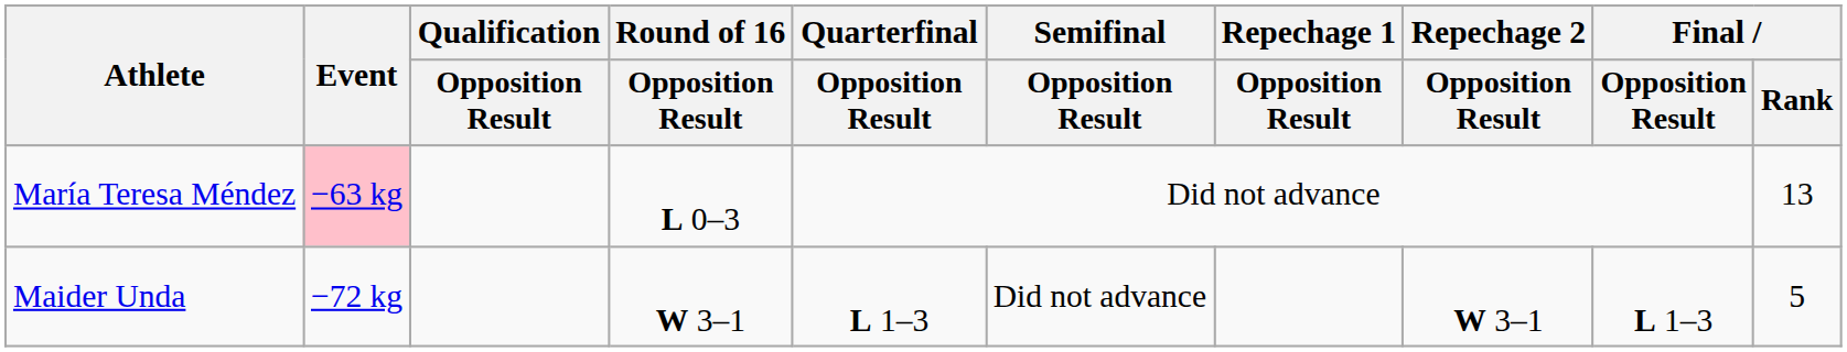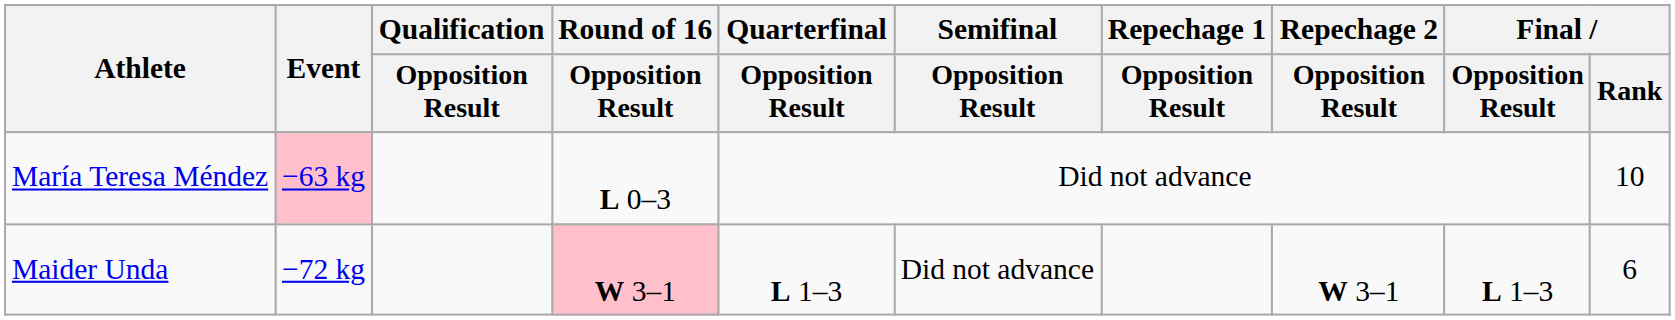María Teresa Méndez | Final / Rank: 13 -> 10
Maider Unda | Round of 16 / Opposition Result: no background -> pink background
Maider Unda | Final / Rank: 5 -> 6
